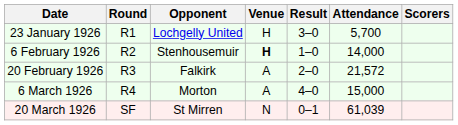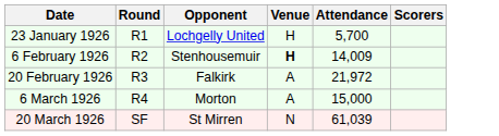- column: Result | 3–0 | 1–0 | 2–0 | 4–0 | 0–1
6 February 1926 | Attendance: 14,000 -> 14,009
20 February 1926 | Attendance: 21,572 -> 21,972
